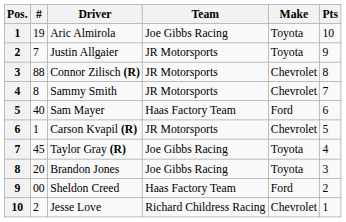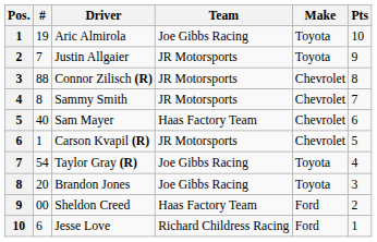Sam Mayer | Make: Ford -> Chevrolet
Taylor Gray (R) | #: 45 -> 54
Jesse Love | #: 2 -> 6
Jesse Love | Make: Chevrolet -> Ford
